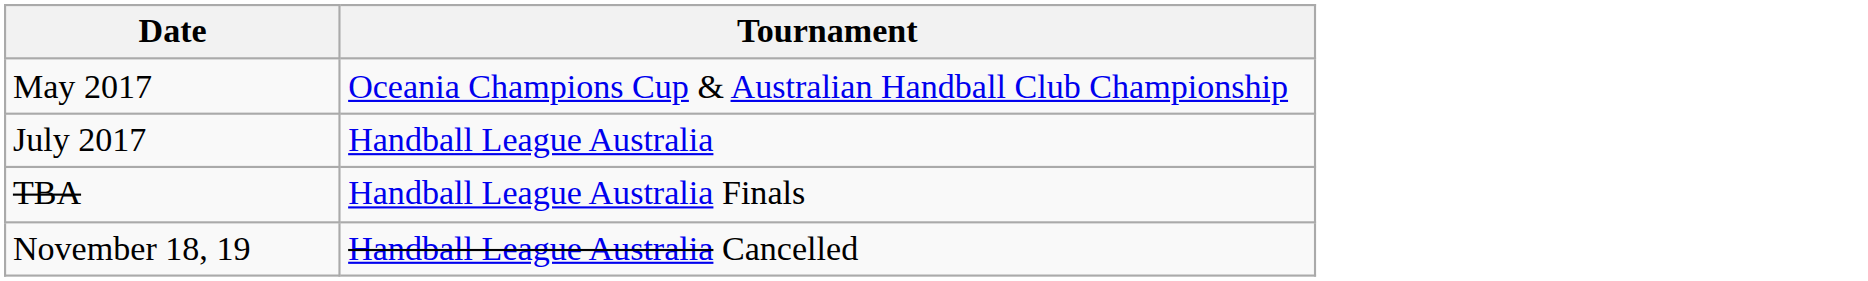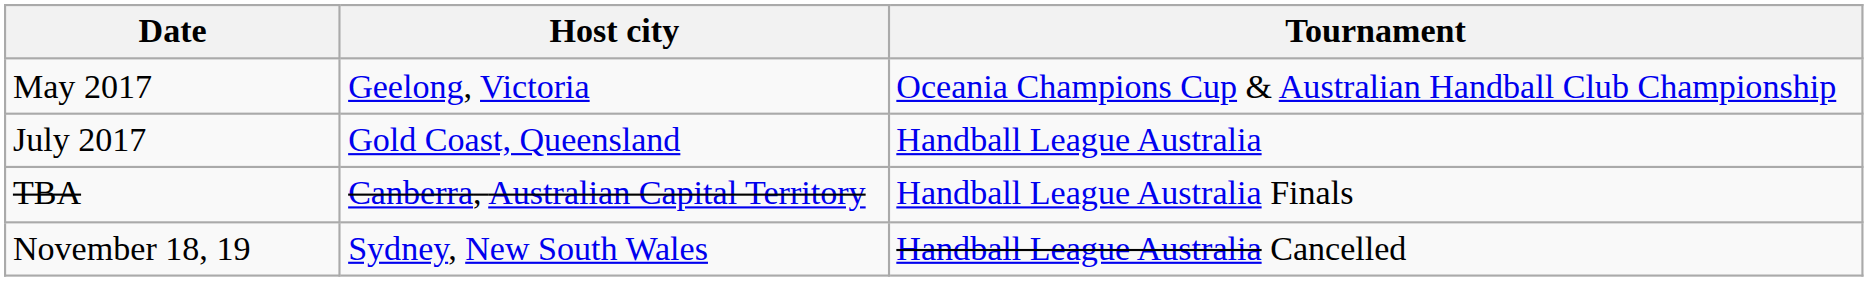+ column: Host city | Geelong, Victoria | Gold Coast, Queensland | Canberra, Australian Capital Territory | Sydney, New South Wales
